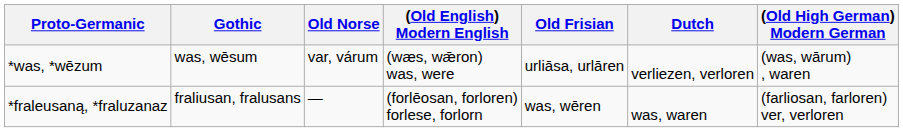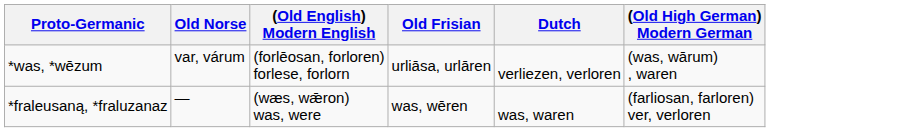- column: Gothic | was, wēsum | fraliusan, fralusans
*was, *wēzum | (Old English) Modern English: (wæs, wǣron) was, were -> (forlēosan, forloren) forlese, forlorn
*fraleusaną, *fraluzanaz | (Old English) Modern English: (forlēosan, forloren) forlese, forlorn -> (wæs, wǣron) was, were
